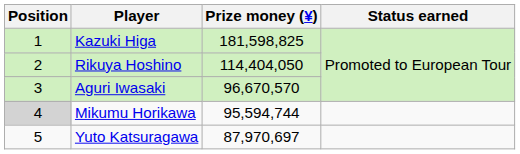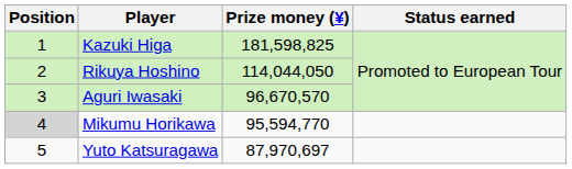Rikuya Hoshino | Prize money (¥): 114,404,050 -> 114,044,050
Mikumu Horikawa | Prize money (¥): 95,594,744 -> 95,594,770
